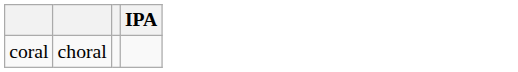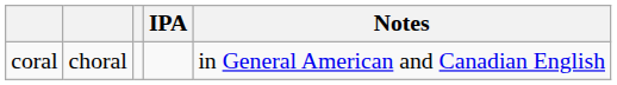+ column: Notes | in General American and Canadian English
